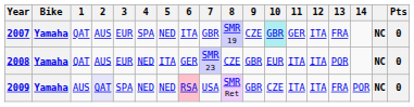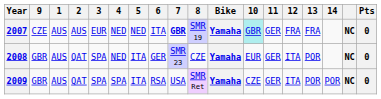columns swapped: Bike <-> 9
2007 | 1: QAT -> AUS
2007 | 4: SPA -> NED
2007 | 7: normal -> bold
2007 | 12: ITA -> FRA
2008 | 1: QAT -> AUS
2008 | 2: AUS -> QAT
2008 | 3: EUR -> SPA
2008 | 11: ITA -> GER
2009 | 2: lavender background -> no background
2009 | 4: NED -> SPA
2009 | 5: NED -> ITA
2009 | 6: pink background -> no background
2009 | 11: ITA -> GER
2009 | 13: FRA -> POR
